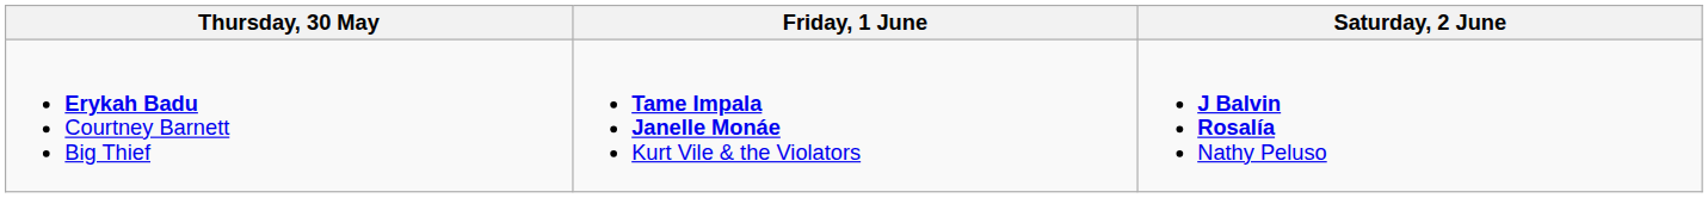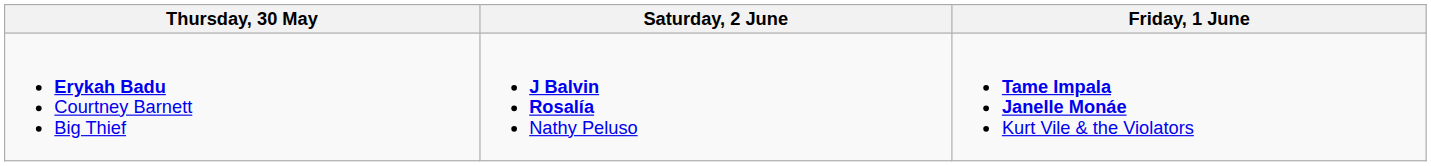columns swapped: Friday, 1 June <-> Saturday, 2 June
